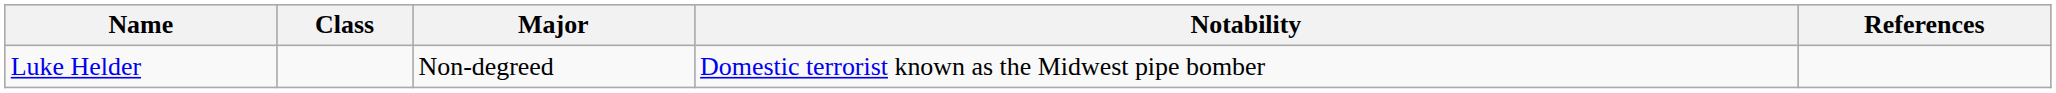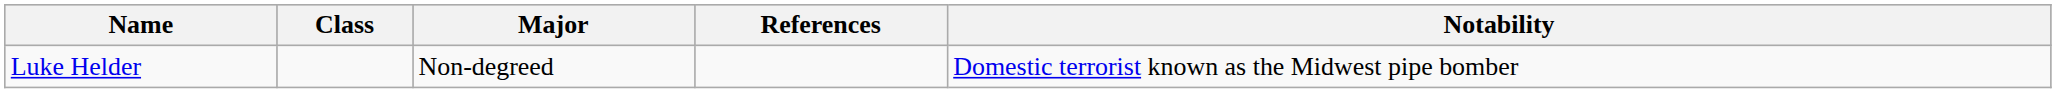columns swapped: Notability <-> References
